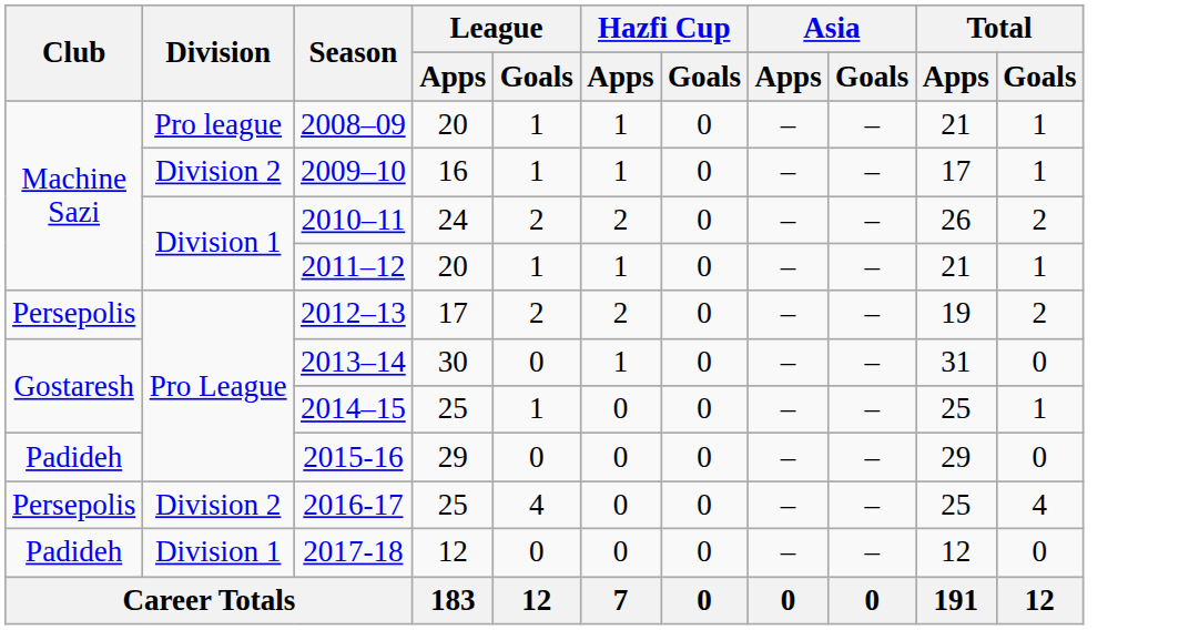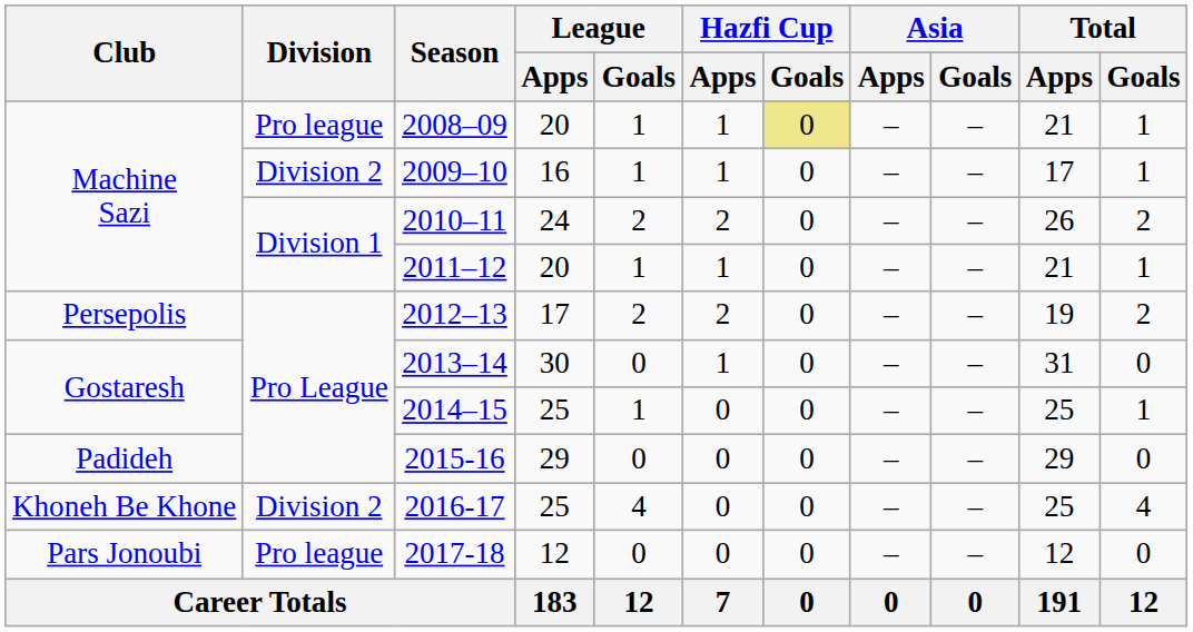2008–09 | Hazfi Cup / Goals: no background -> khaki background
2016-17 | Club: Persepolis -> Khoneh Be Khone
2017-18 | Club: Padideh -> Pars Jonoubi
2017-18 | Division: Division 1 -> Pro league
